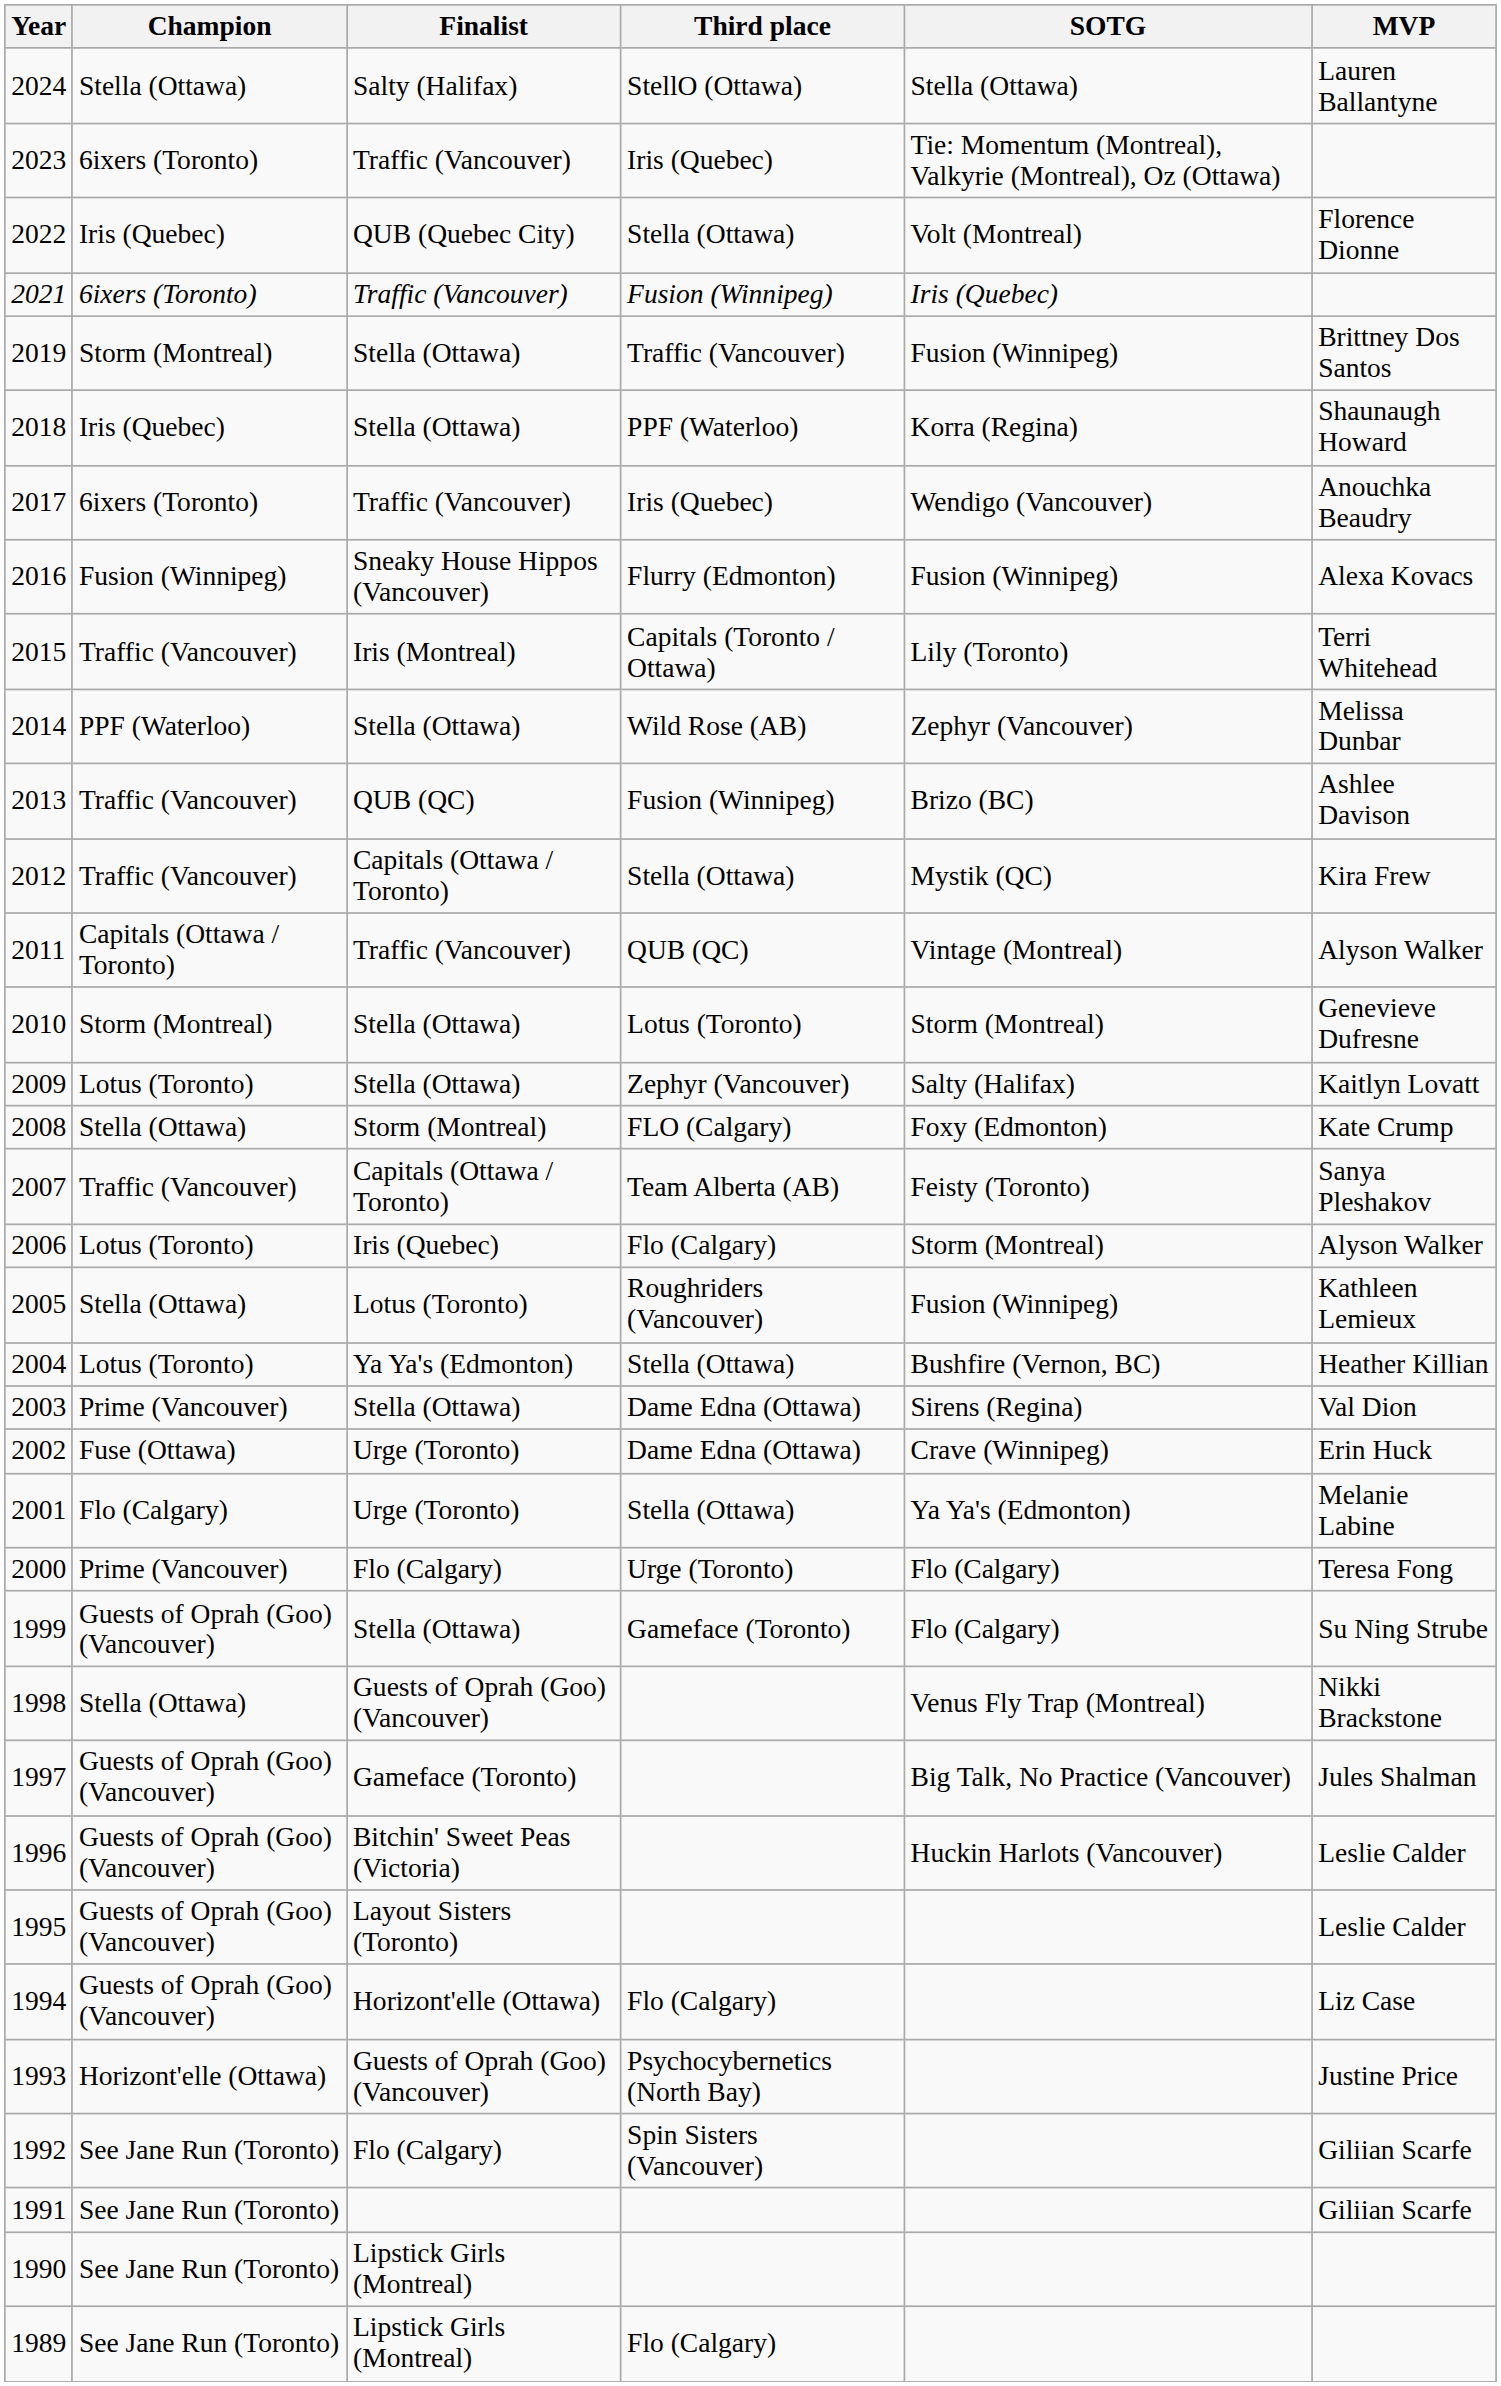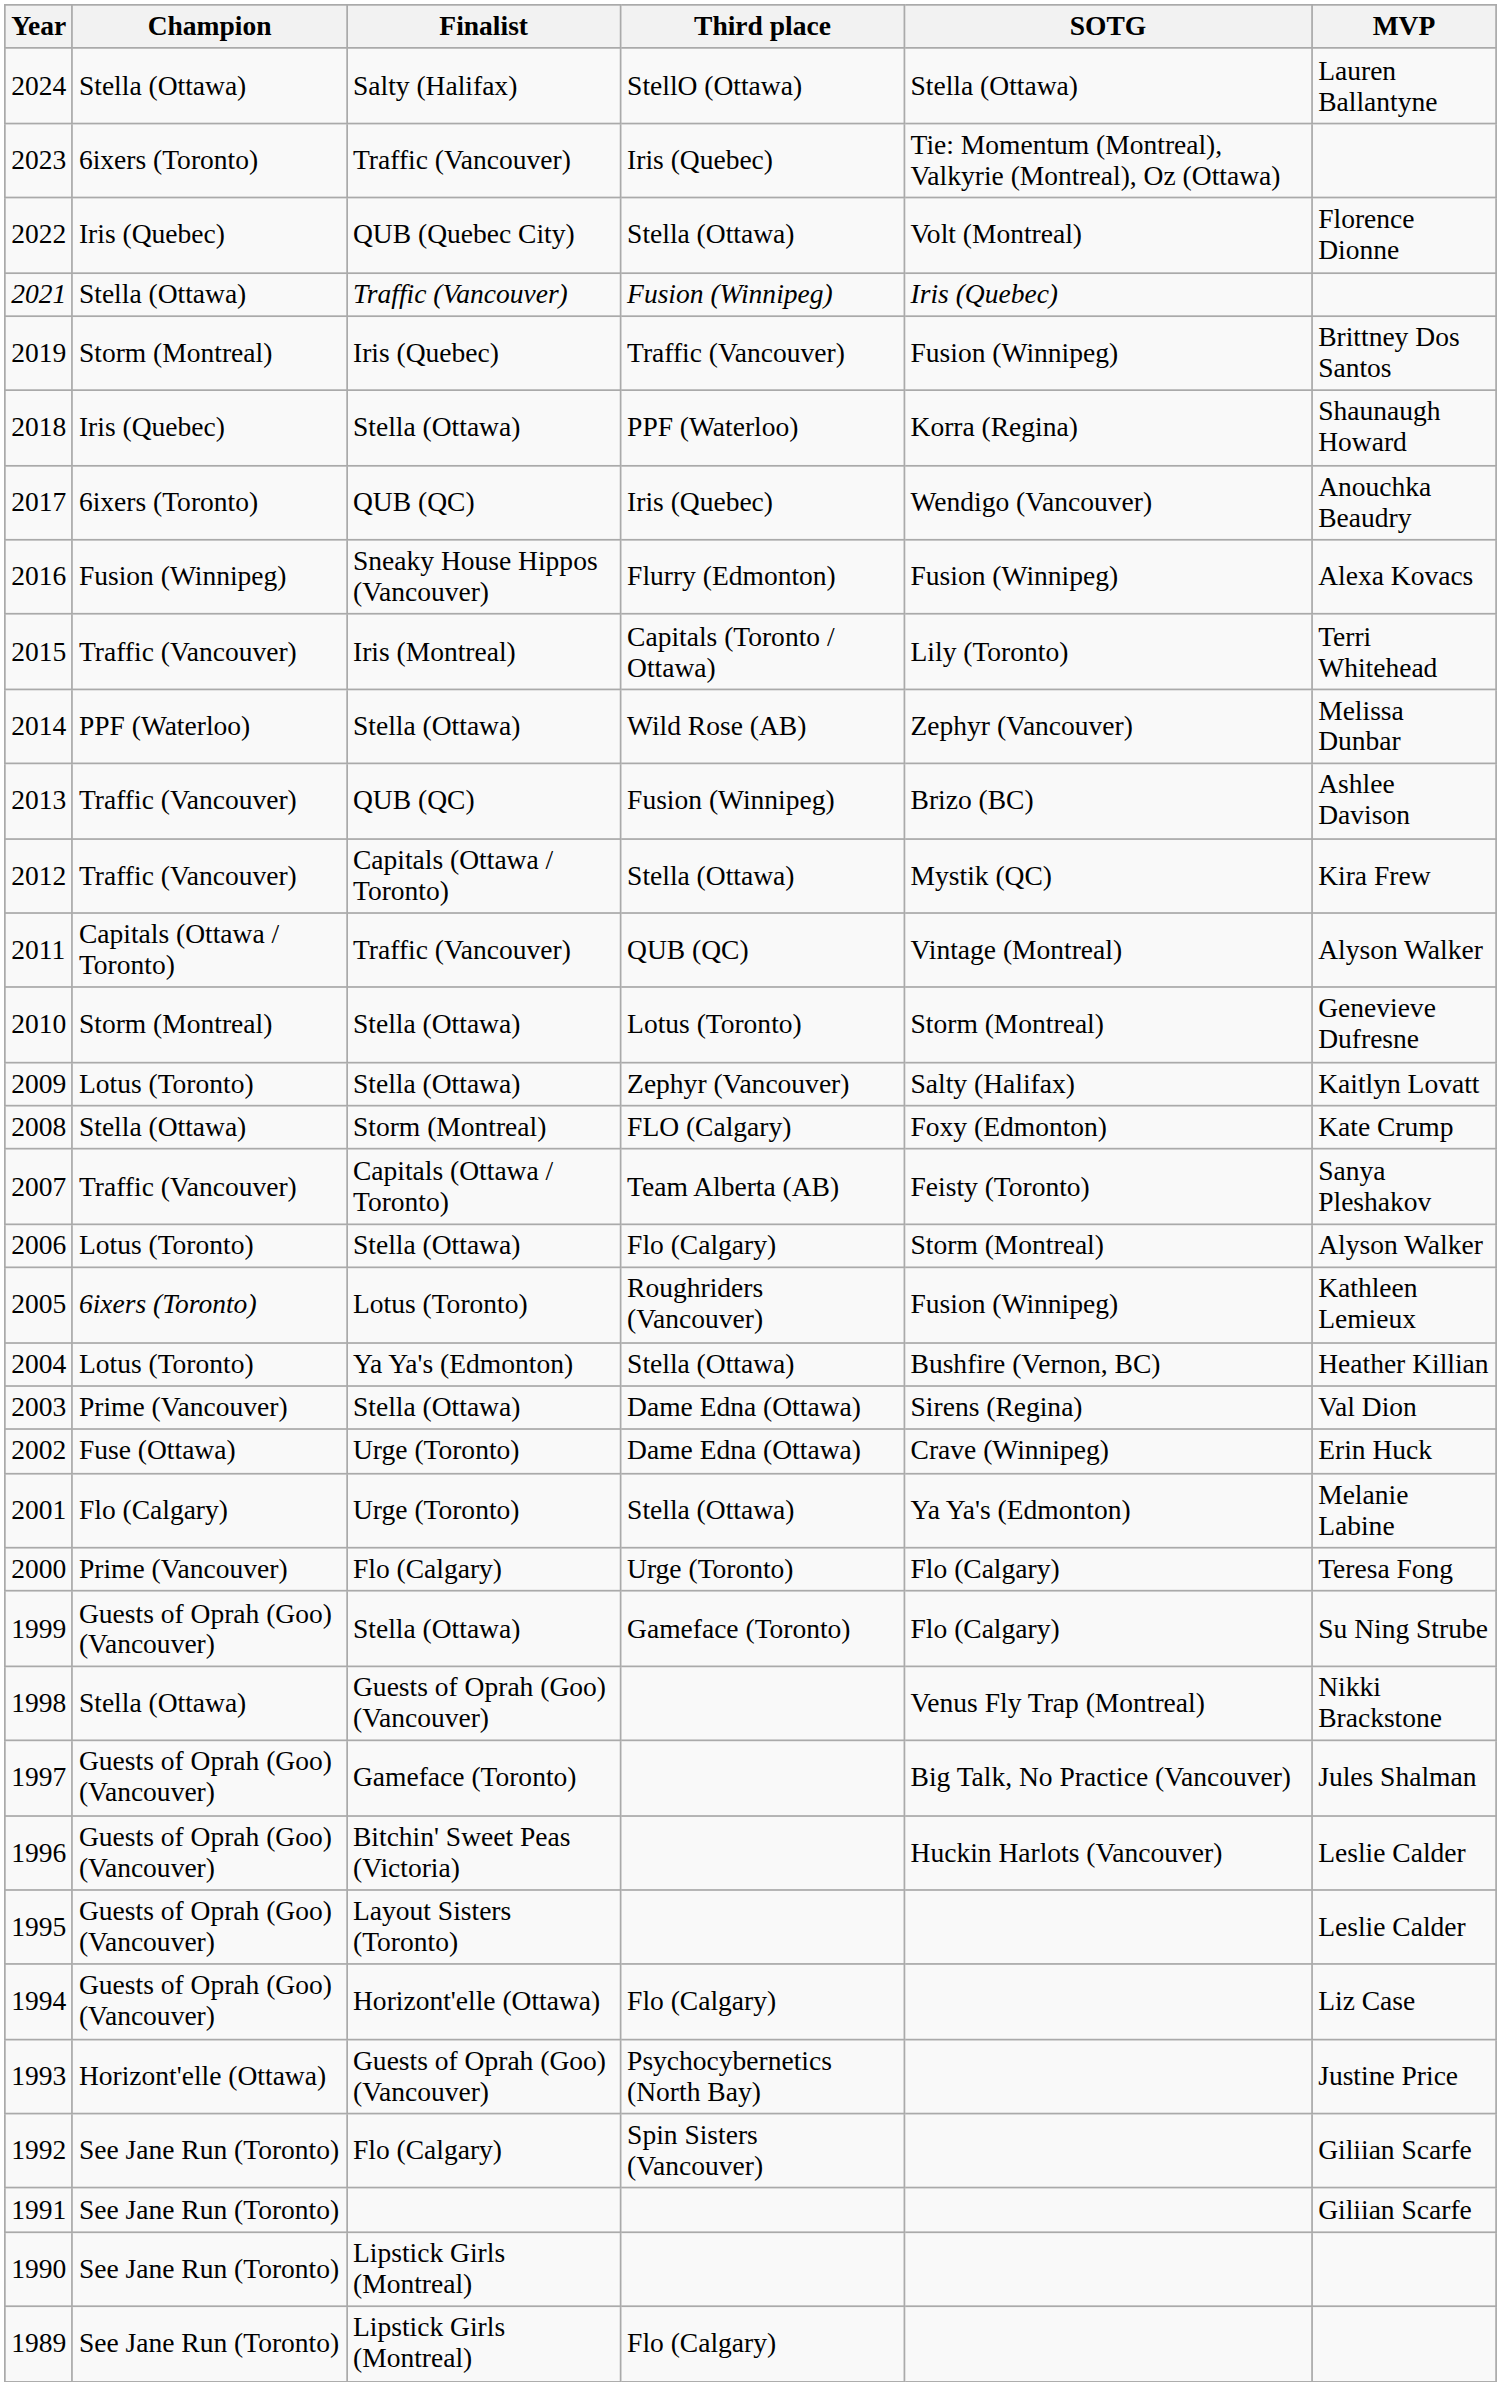2021 | Champion: 6ixers (Toronto) -> Stella (Ottawa)
2019 | Finalist: Stella (Ottawa) -> Iris (Quebec)
2017 | Finalist: Traffic (Vancouver) -> QUB (QC)
2006 | Finalist: Iris (Quebec) -> Stella (Ottawa)
2005 | Champion: Stella (Ottawa) -> 6ixers (Toronto)
